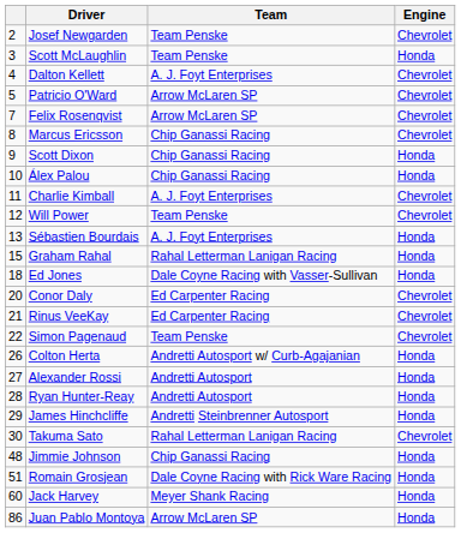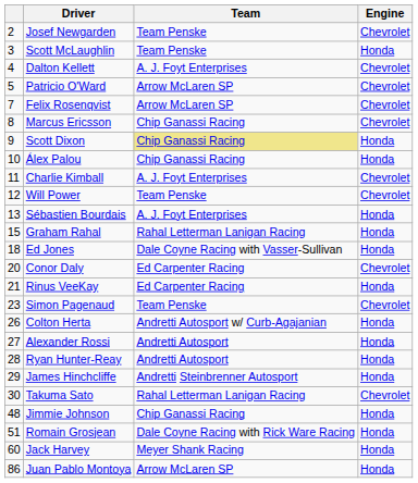Scott Dixon | Team: no background -> khaki background
Rinus VeeKay | Engine: Chevrolet -> Honda
Simon Pagenaud | column 1: 22 -> 23
